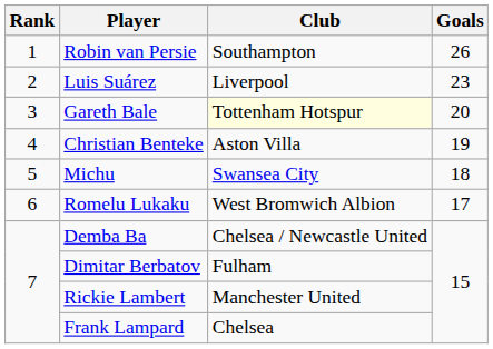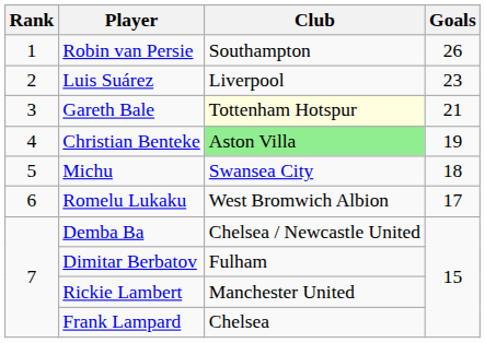Gareth Bale | Goals: 20 -> 21
Christian Benteke | Club: no background -> lightgreen background
